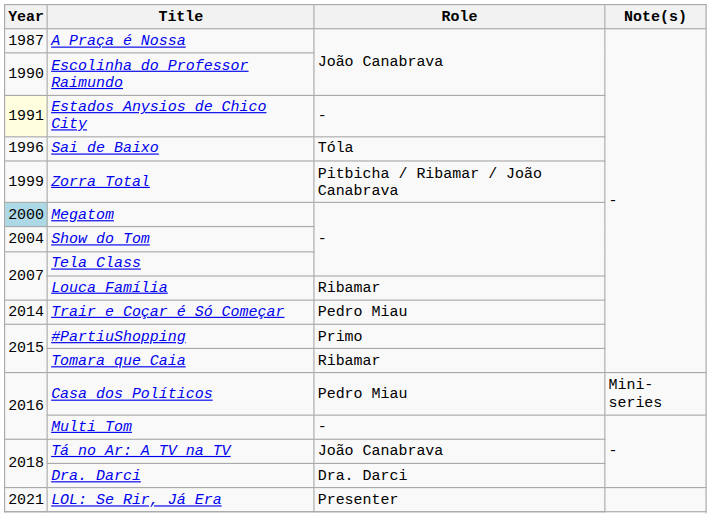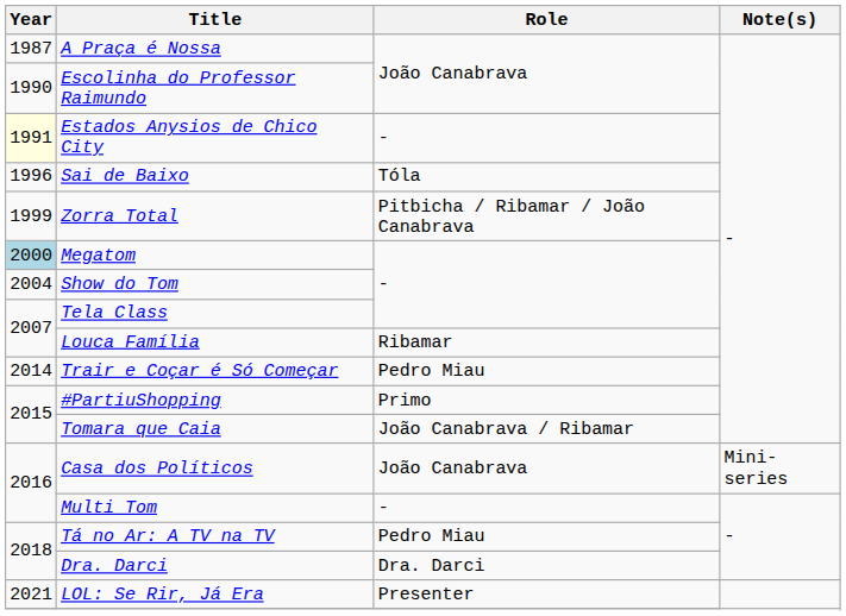Tomara que Caia | Role: Ribamar -> João Canabrava / Ribamar
Casa dos Políticos | Role: Pedro Miau -> João Canabrava
Tá no Ar: A TV na TV | Role: João Canabrava -> Pedro Miau
